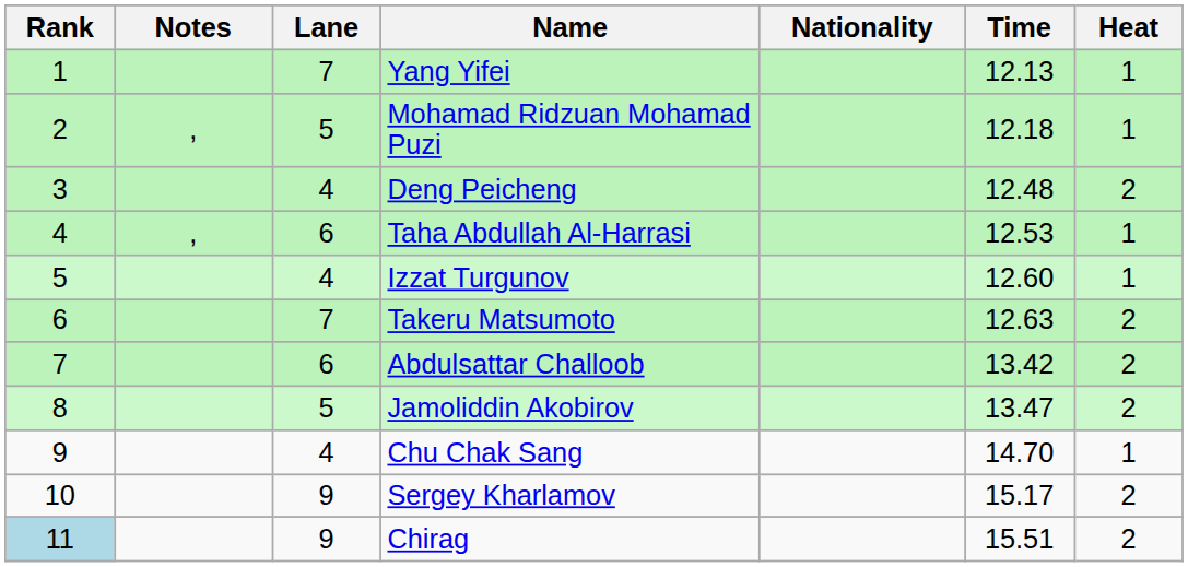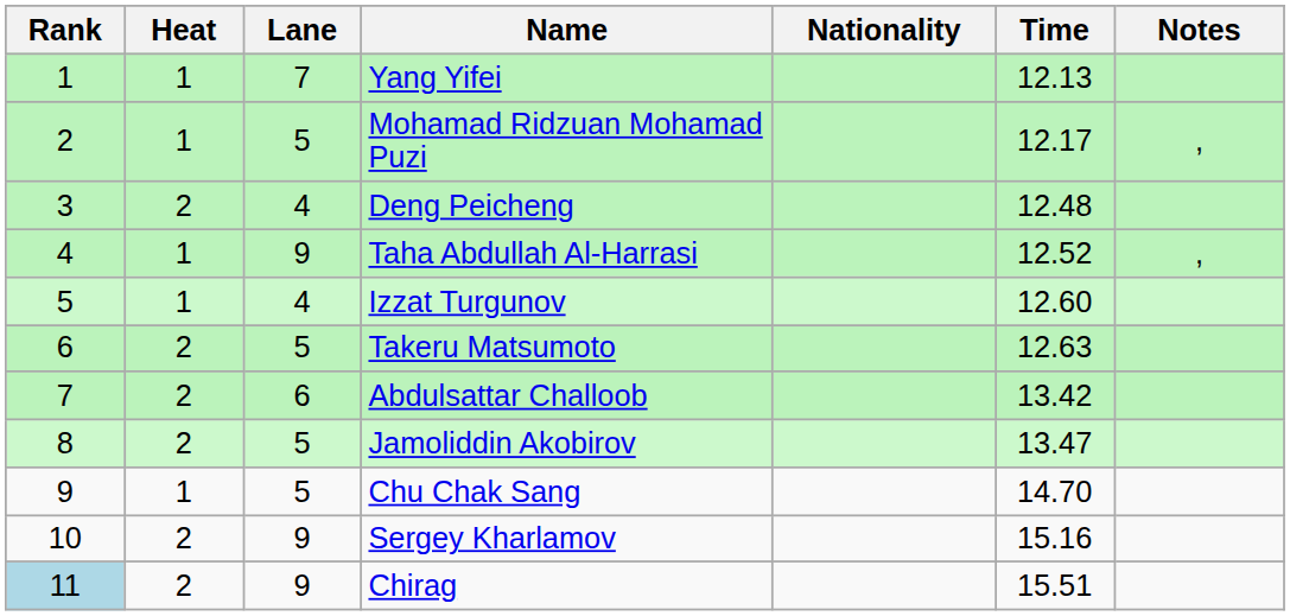columns swapped: Heat <-> Notes
Mohamad Ridzuan Mohamad Puzi | Time: 12.18 -> 12.17
Taha Abdullah Al-Harrasi | Lane: 6 -> 9
Taha Abdullah Al-Harrasi | Time: 12.53 -> 12.52
Takeru Matsumoto | Lane: 7 -> 5
Chu Chak Sang | Lane: 4 -> 5
Sergey Kharlamov | Time: 15.17 -> 15.16
